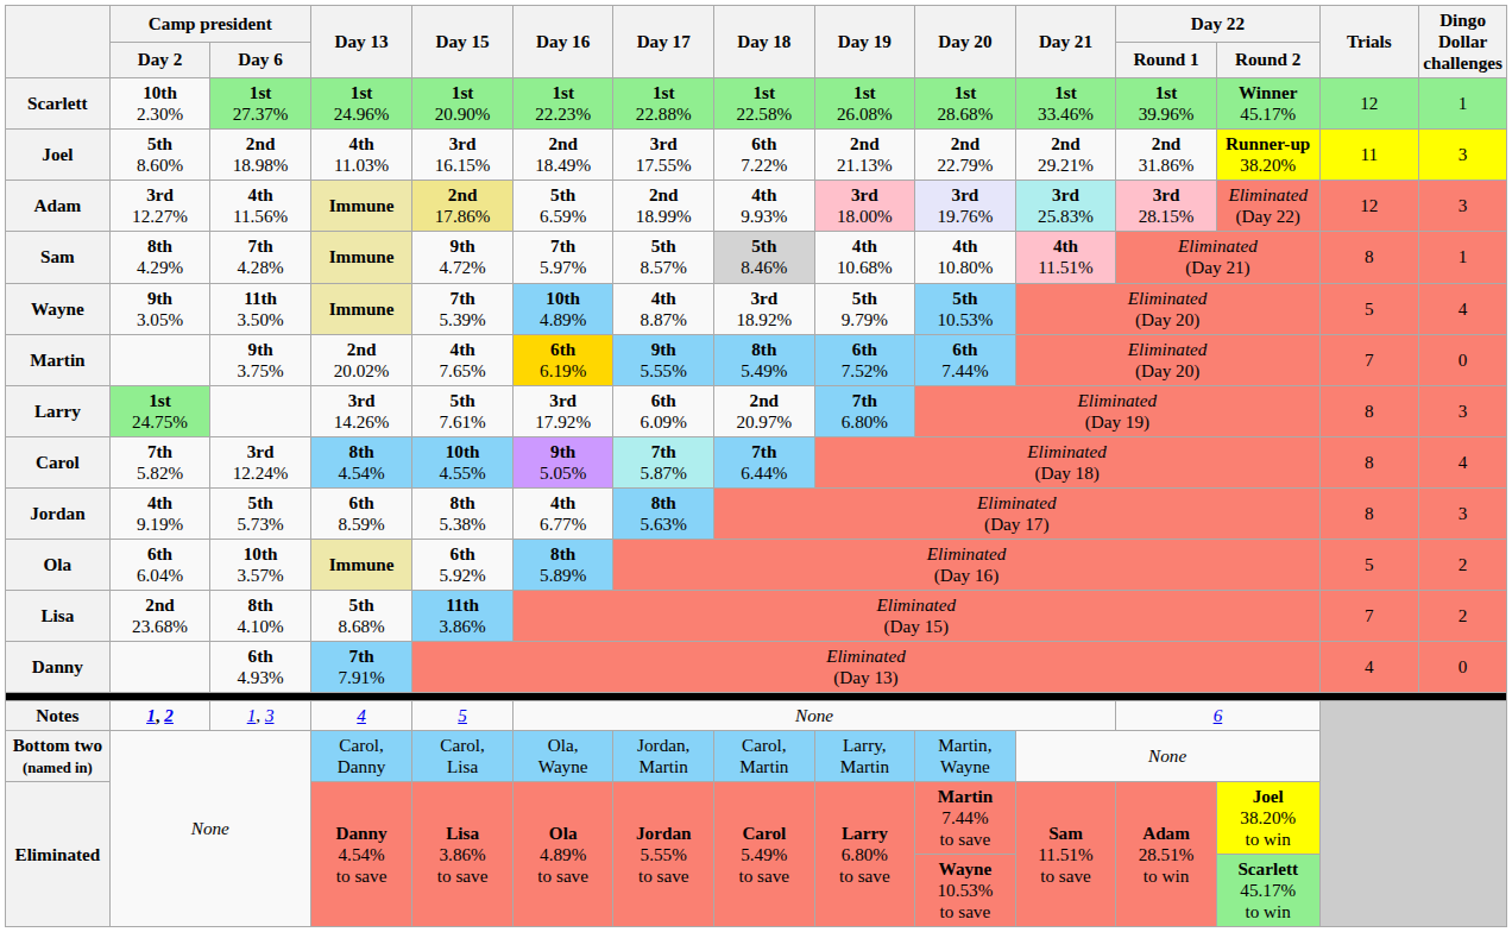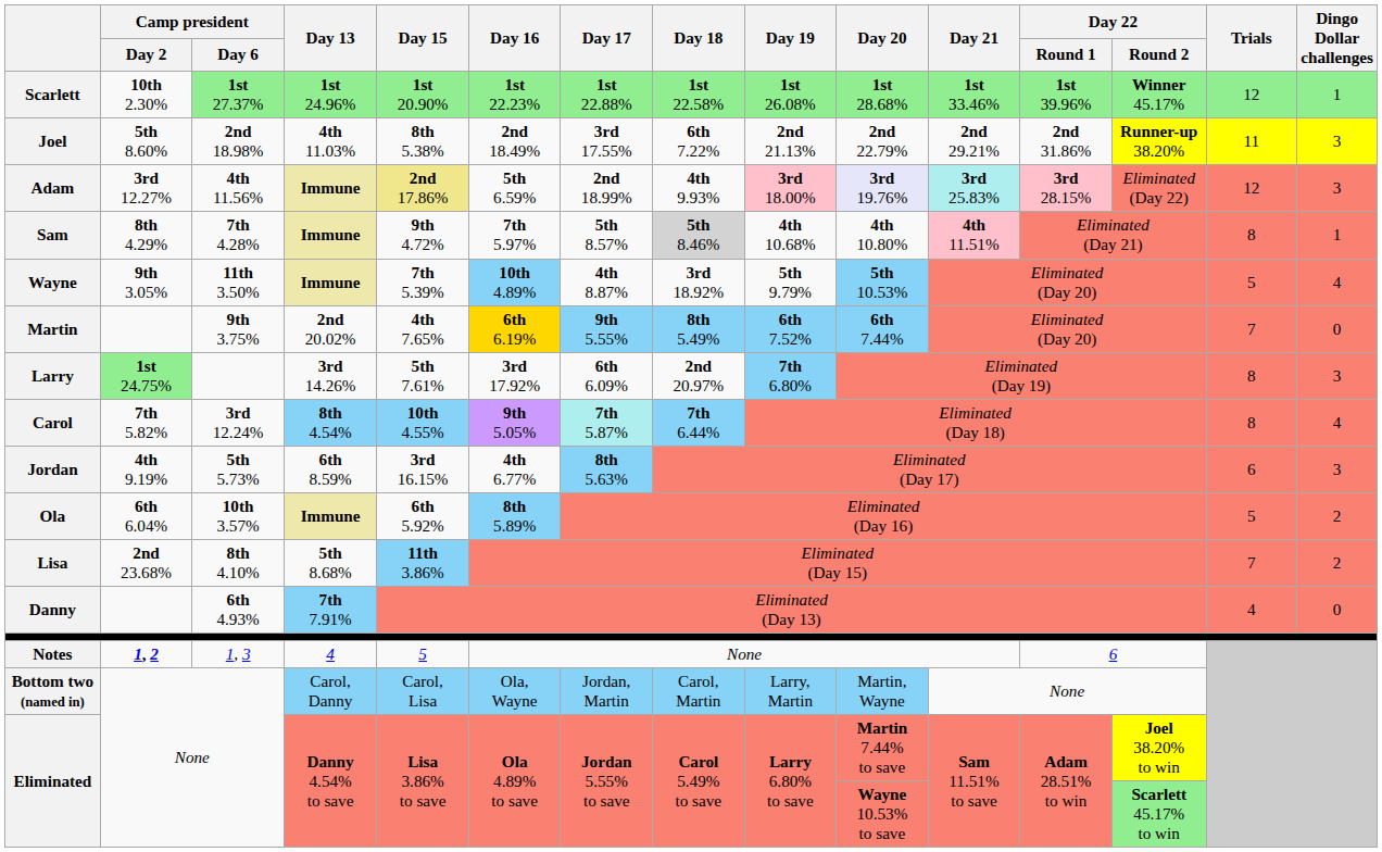Joel | Day 15: 3rd 16.15% -> 8th 5.38%
Jordan | Day 15: 8th 5.38% -> 3rd 16.15%
Jordan | Trials: 8 -> 6
